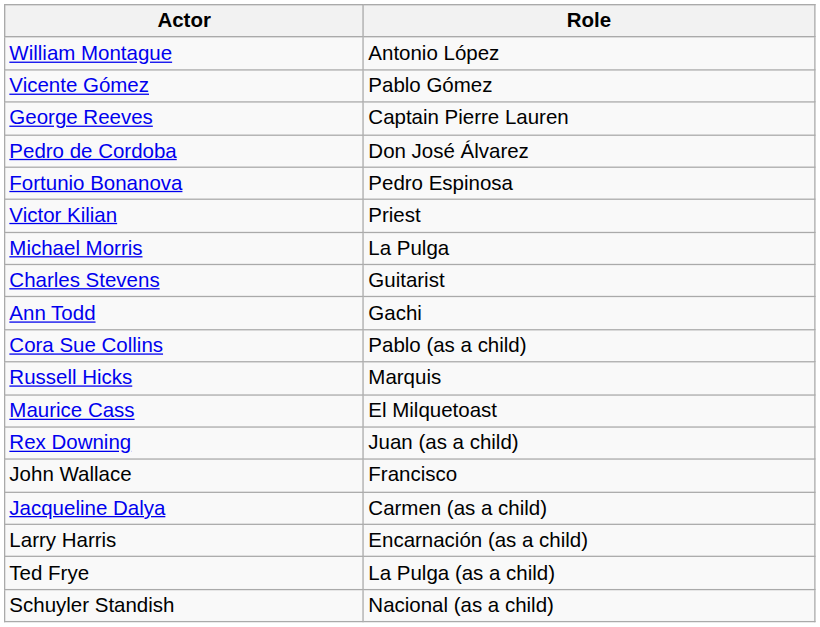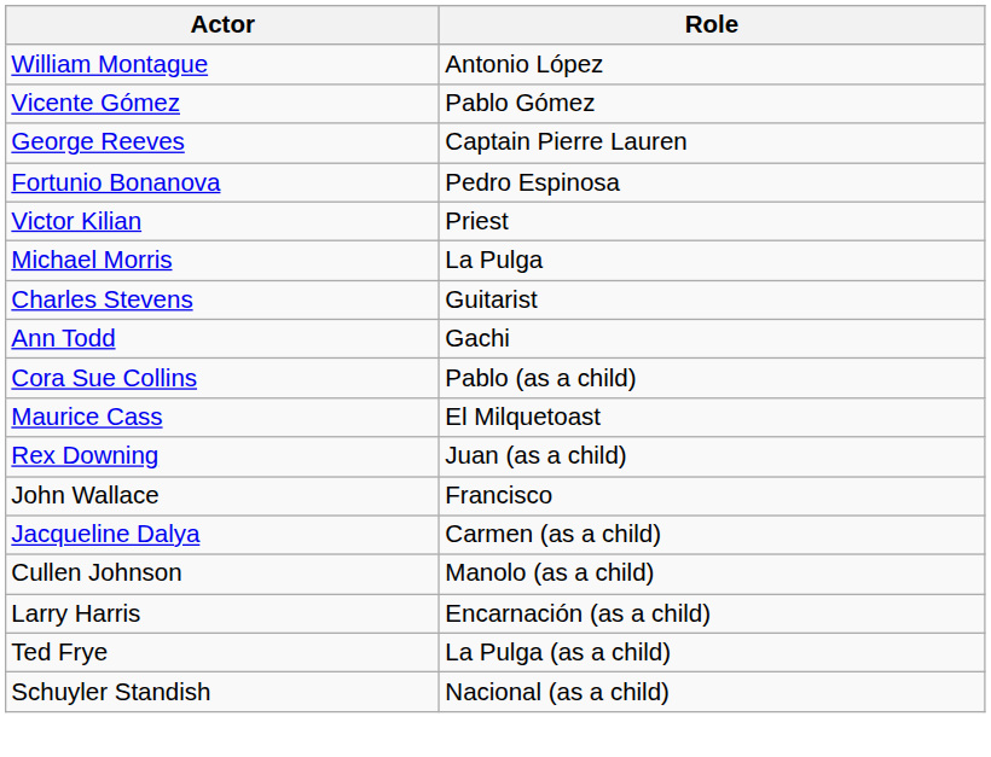- row: Pedro de Cordoba | Don José Álvarez
- row: Russell Hicks | Marquis
+ row: Cullen Johnson | Manolo (as a child)
